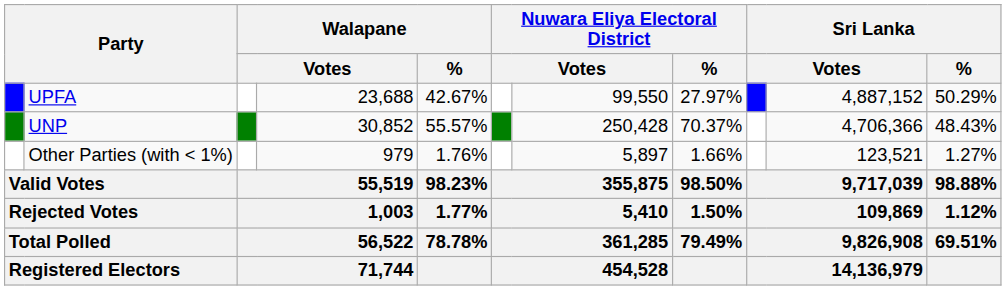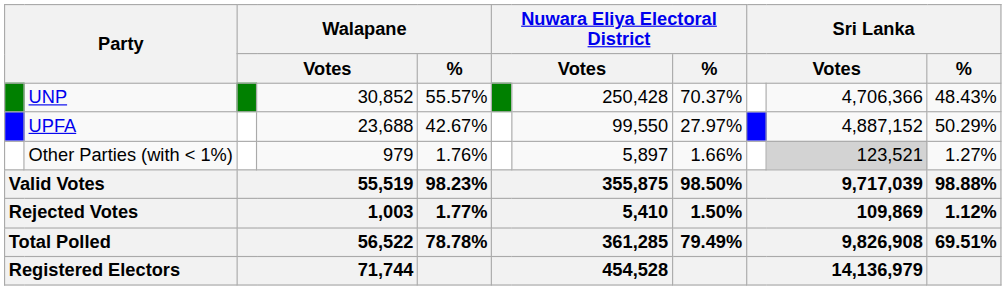rows swapped: UNP <-> UPFA
Other Parties (with < 1%) | column 10: no background -> lightgrey background
